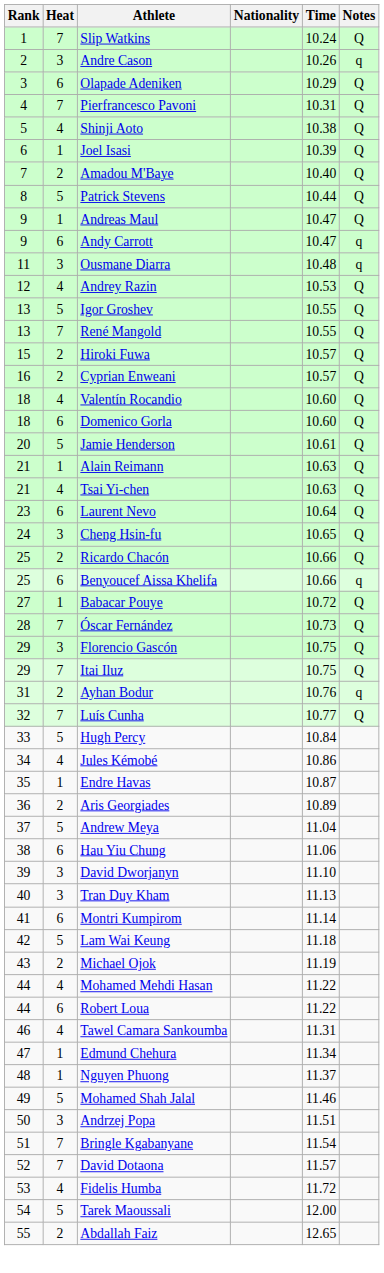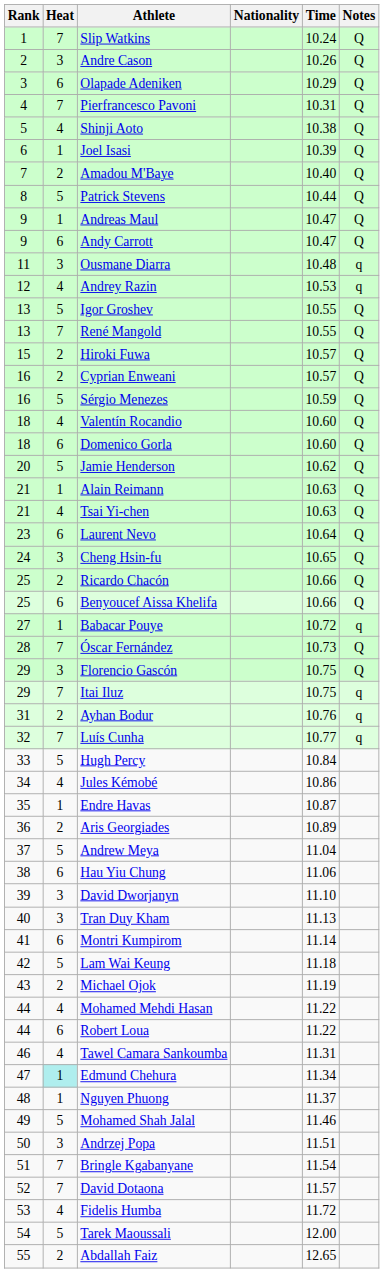Andre Cason | Notes: q -> Q
Andy Carrott | Notes: q -> Q
Andrey Razin | Notes: Q -> q
+ row: 16 | 5 | Sérgio Menezes | 10.59 | Q
Jamie Henderson | Time: 10.61 -> 10.62
Benyoucef Aissa Khelifa | Notes: q -> Q
Babacar Pouye | Notes: Q -> q
Itai Iluz | Notes: Q -> q
Luís Cunha | Notes: Q -> q
Edmund Chehura | Heat: no background -> paleturquoise background
